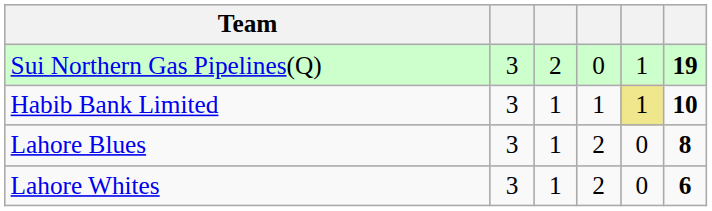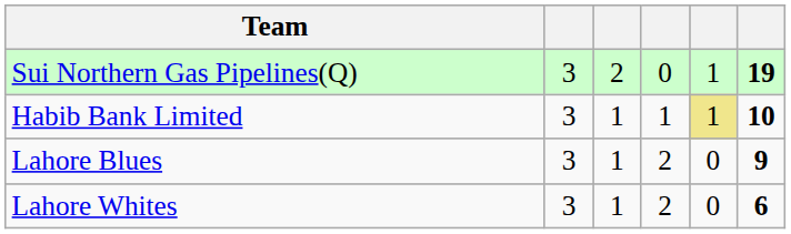Lahore Blues | column 6: 8 -> 9
